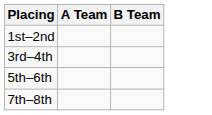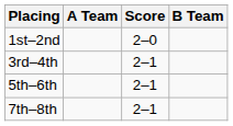+ column: Score | 2–0 | 2–1 | 2–1 | 2–1
